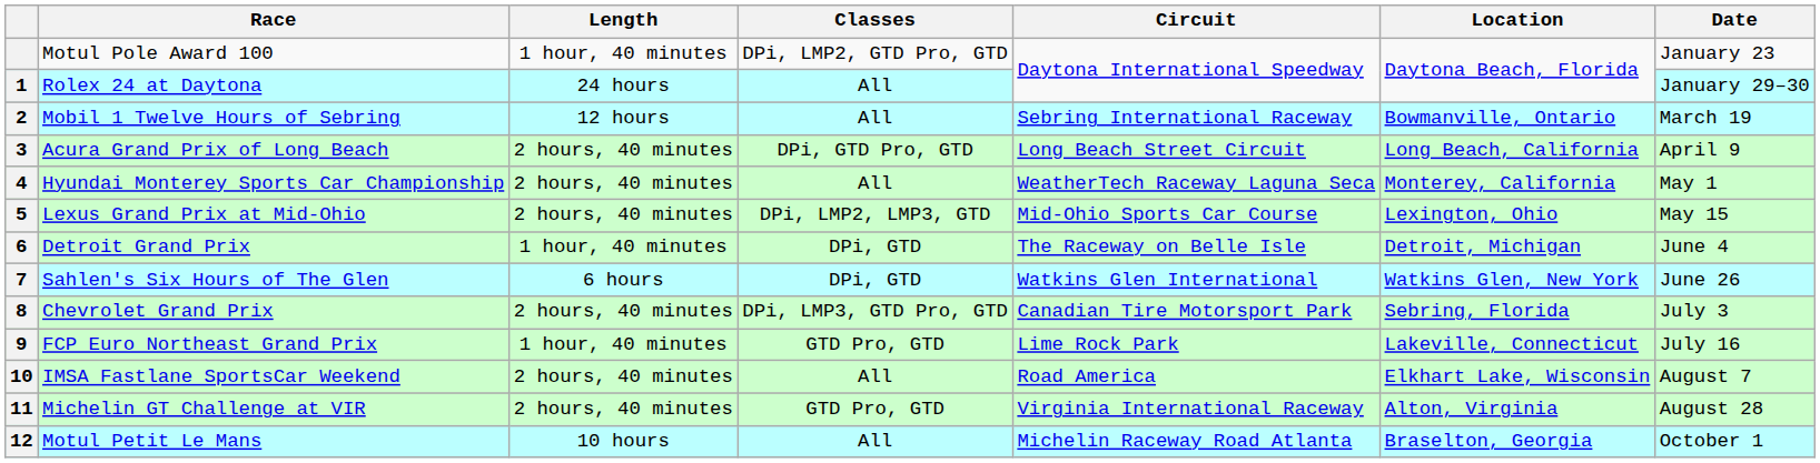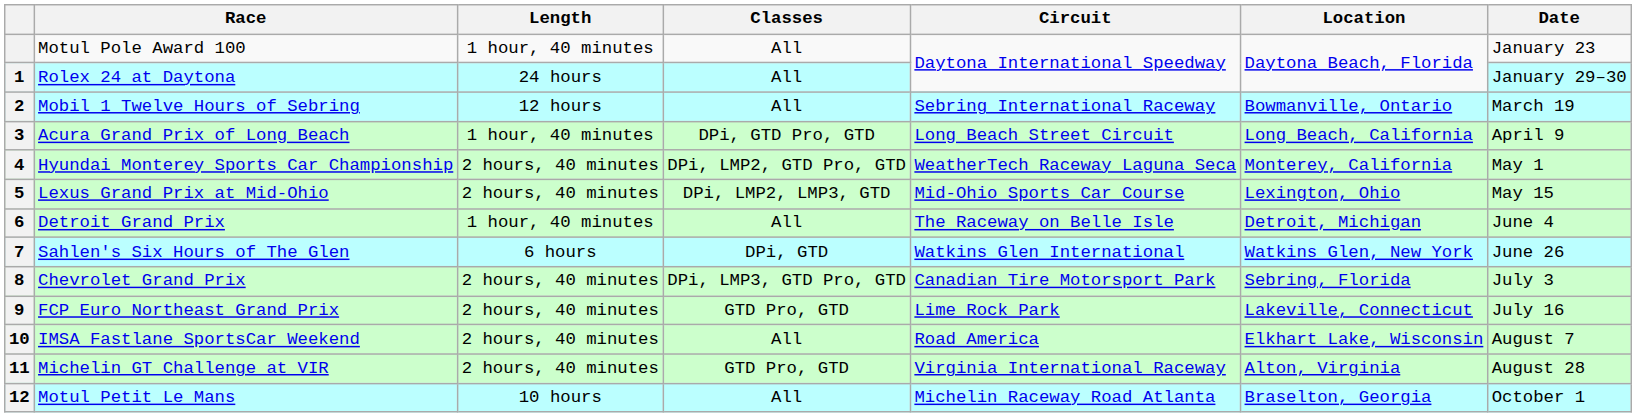Motul Pole Award 100 | Classes: DPi, LMP2, GTD Pro, GTD -> All
Acura Grand Prix of Long Beach | Length: 2 hours, 40 minutes -> 1 hour, 40 minutes
Hyundai Monterey Sports Car Championship | Classes: All -> DPi, LMP2, GTD Pro, GTD
Detroit Grand Prix | Classes: DPi, GTD -> All
FCP Euro Northeast Grand Prix | Length: 1 hour, 40 minutes -> 2 hours, 40 minutes
